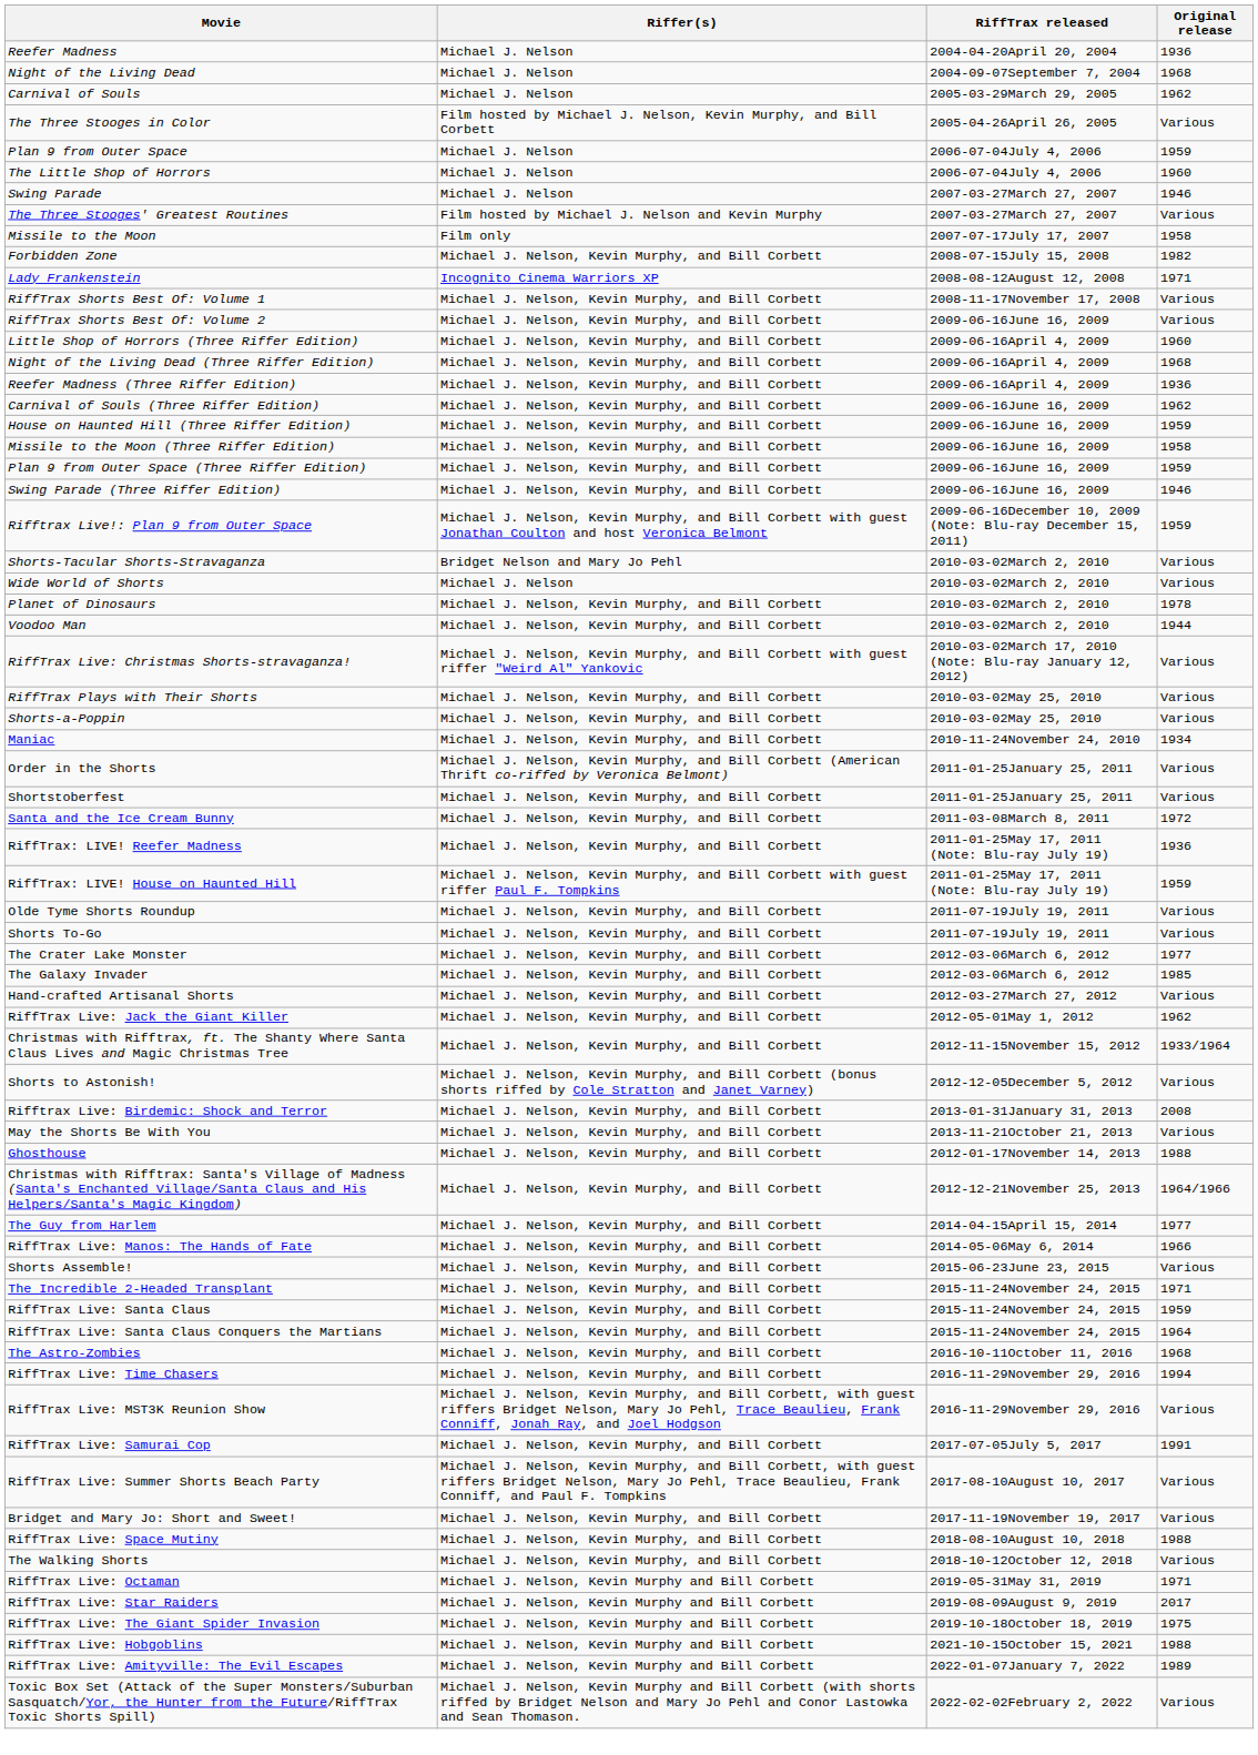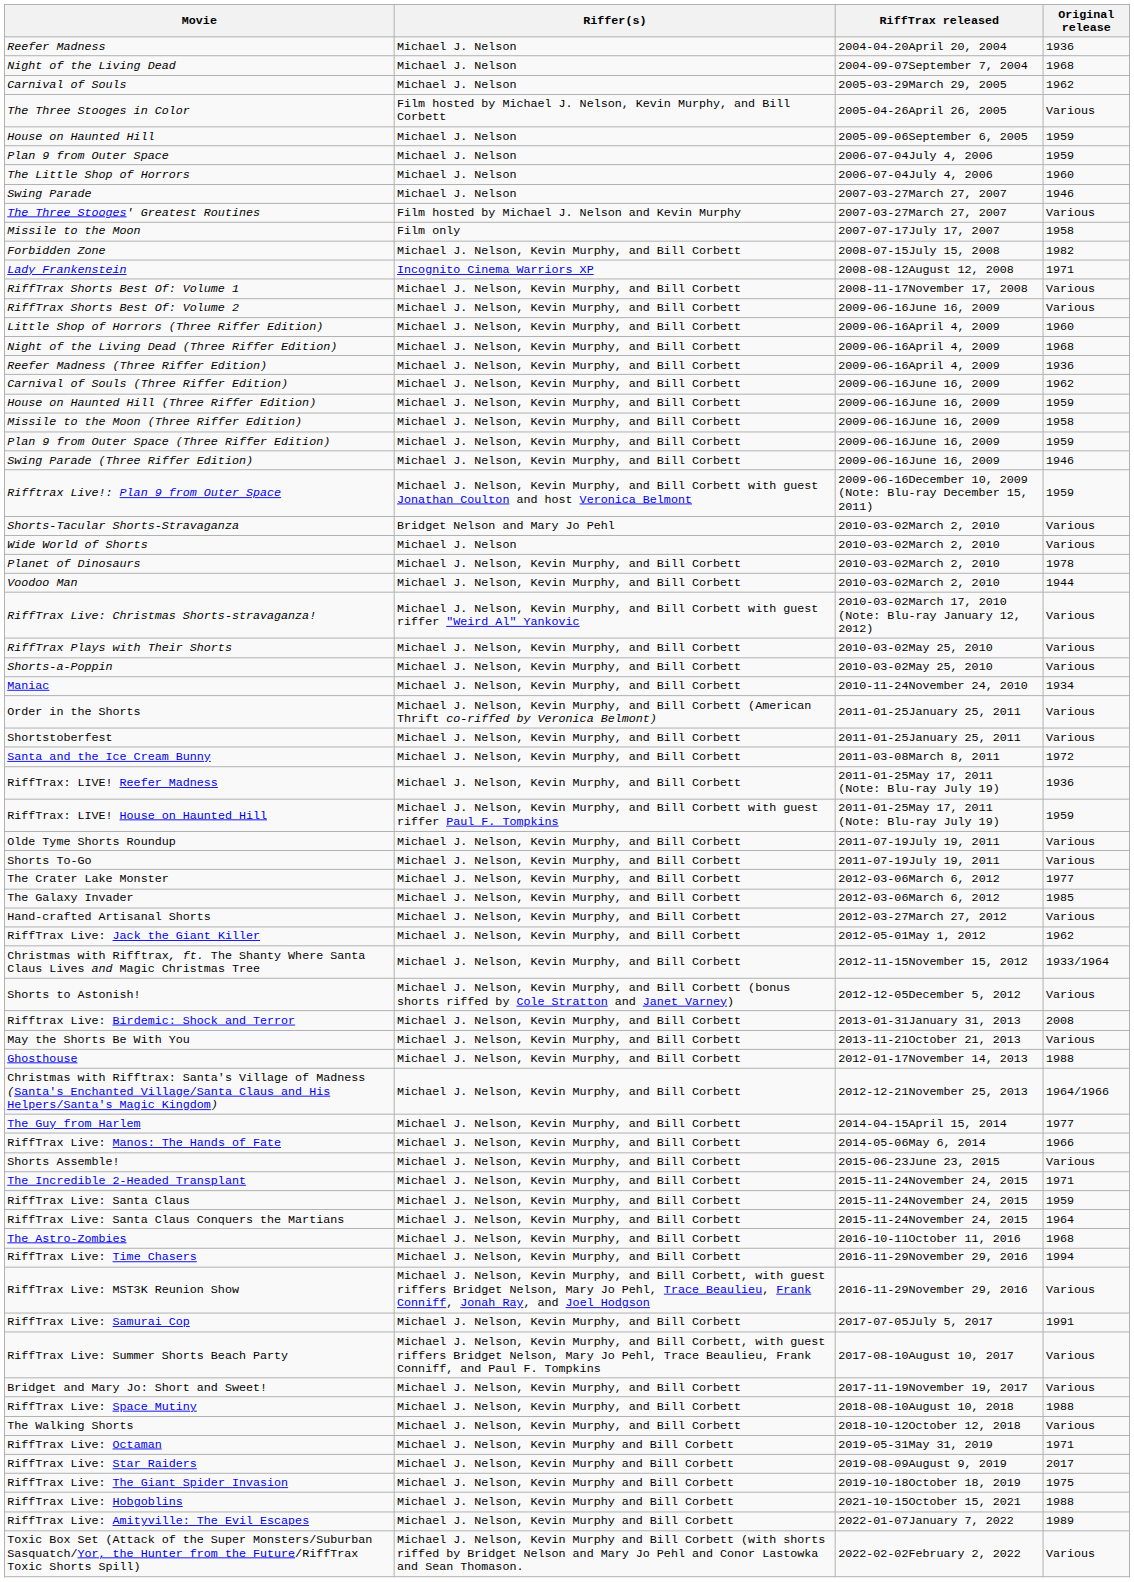+ row: House on Haunted Hill | Michael J. Nelson | 2005-09-06September 6, 2005 | 1959
